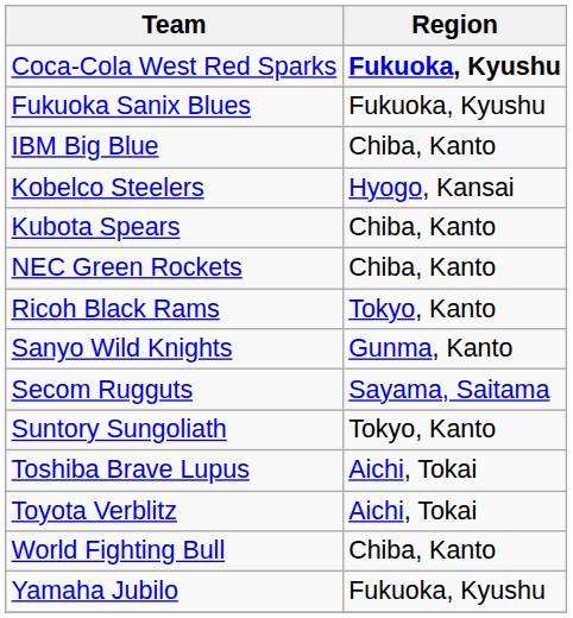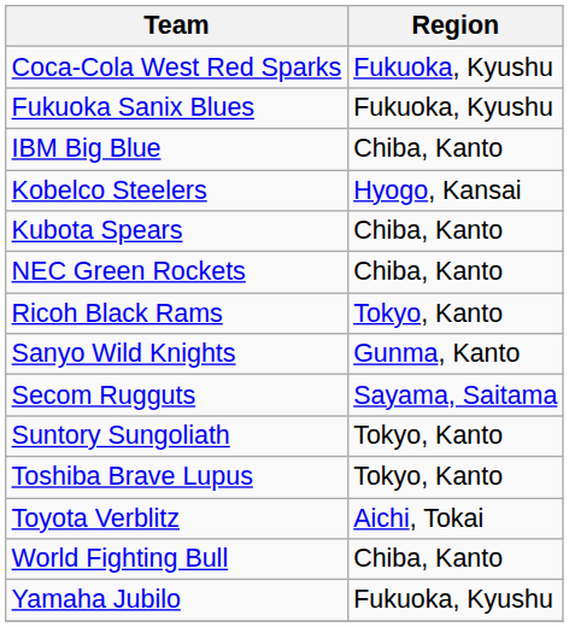Coca-Cola West Red Sparks | Region: bold -> normal
Toshiba Brave Lupus | Region: Aichi, Tokai -> Tokyo, Kanto
